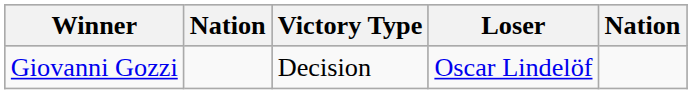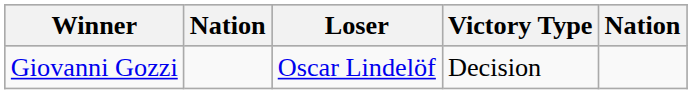columns swapped: Victory Type <-> Loser
